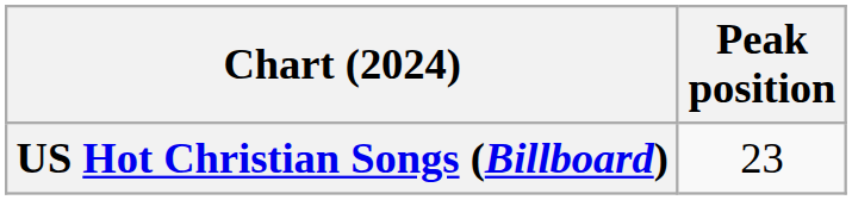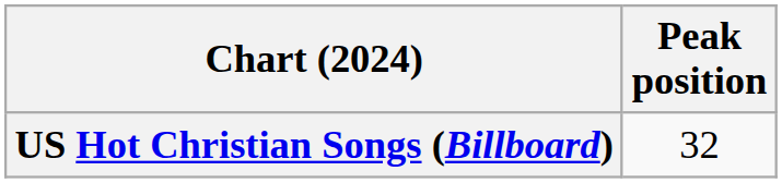US Hot Christian Songs (Billboard) | Peak position: 23 -> 32
